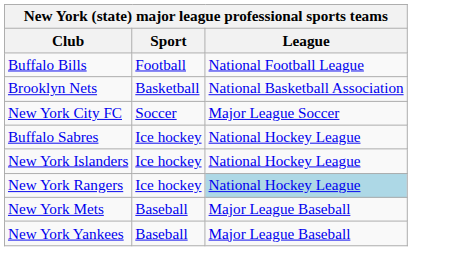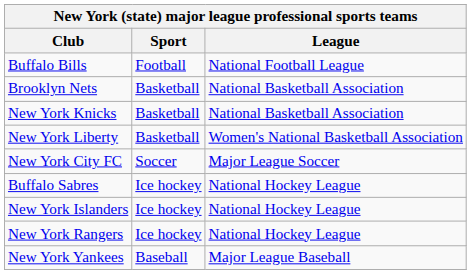+ row: New York Knicks | Basketball | National Basketball Association
+ row: New York Liberty | Basketball | Women's National Basketball Association
New York Rangers | League: lightblue background -> no background
- row: New York Mets | Baseball | Major League Baseball
